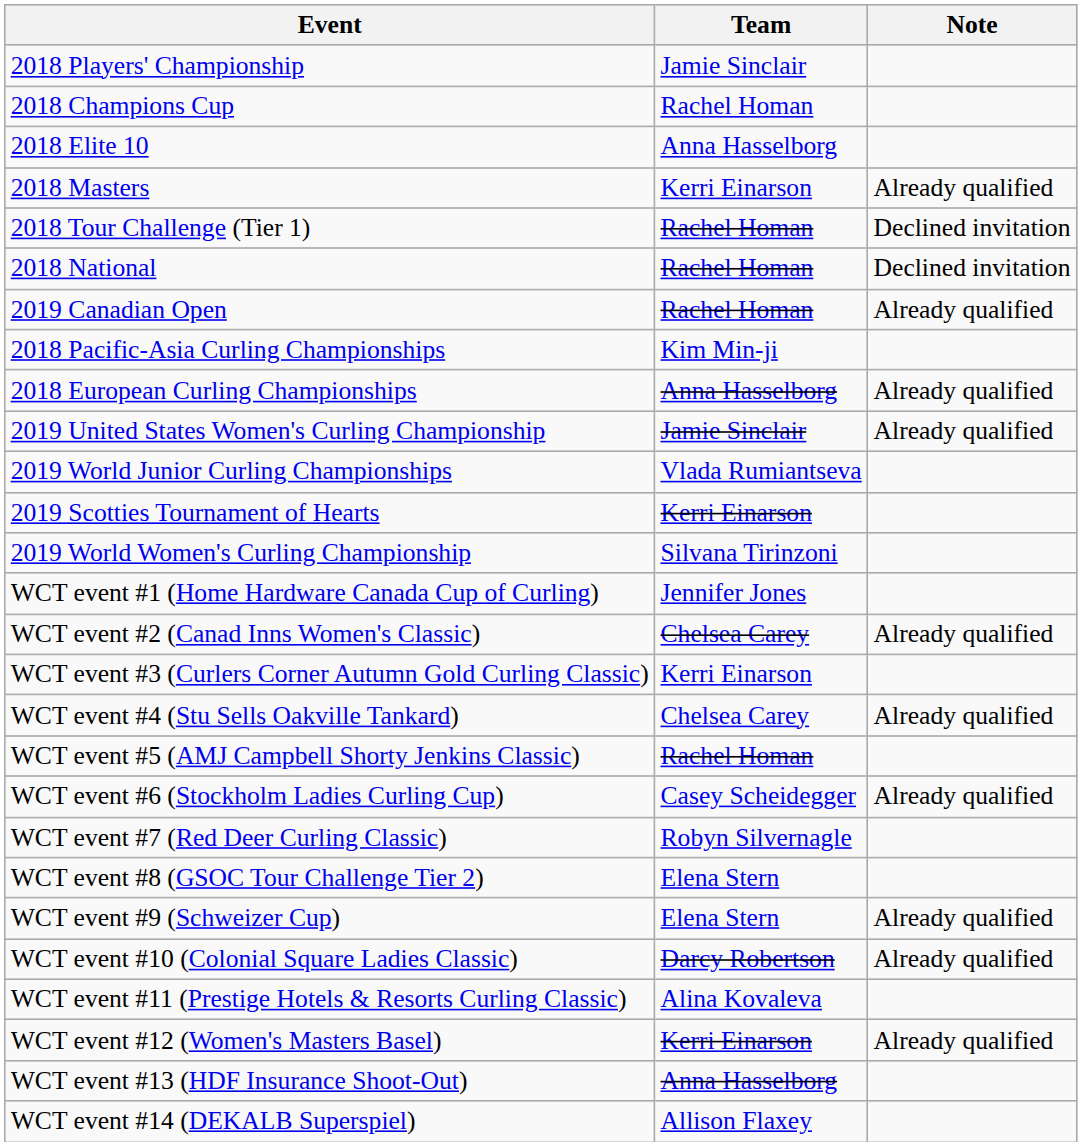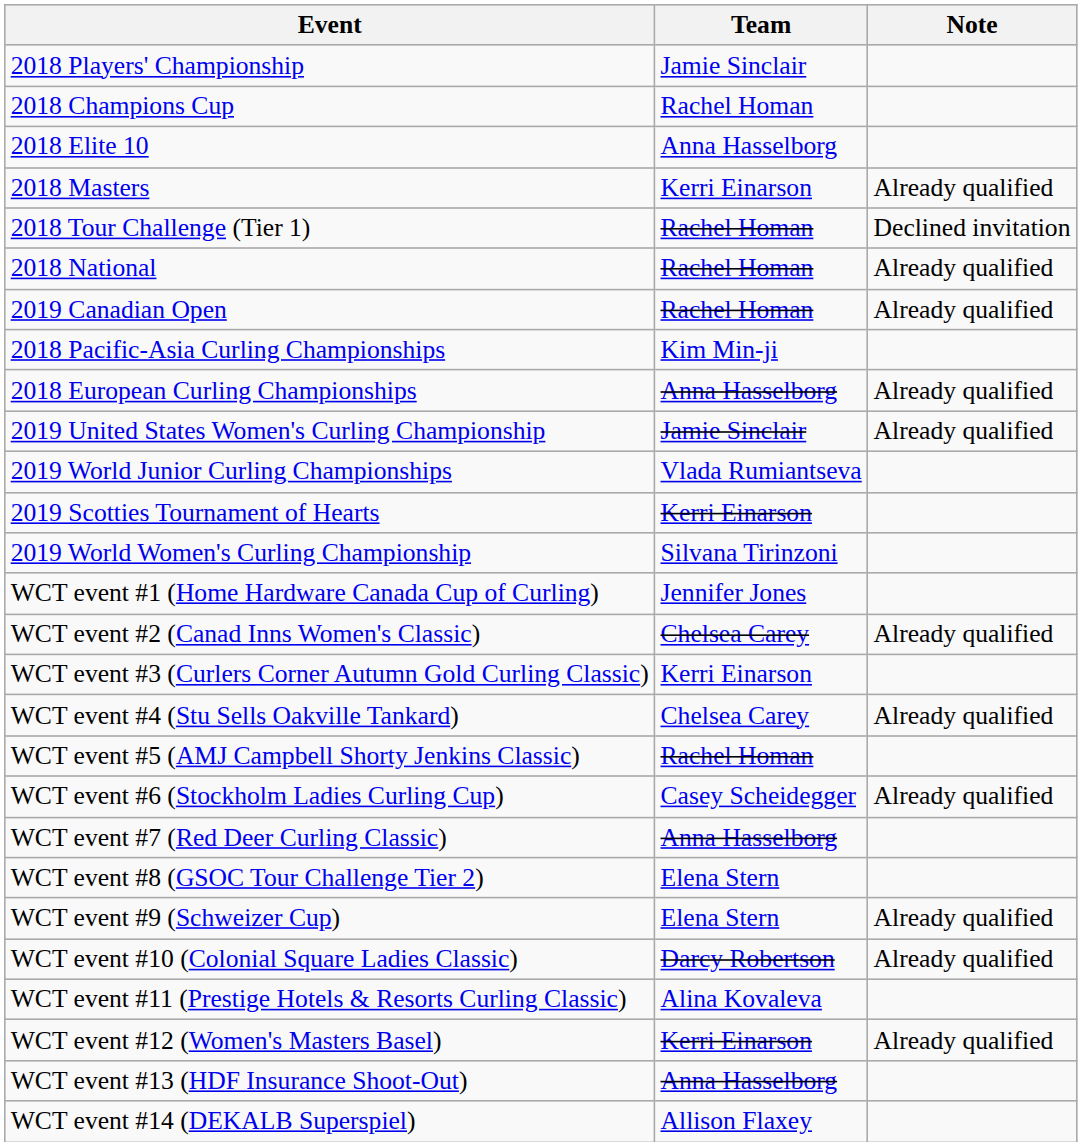2018 National | Note: Declined invitation -> Already qualified
WCT event #7 (Red Deer Curling Classic) | Team: Robyn Silvernagle -> Anna Hasselborg
